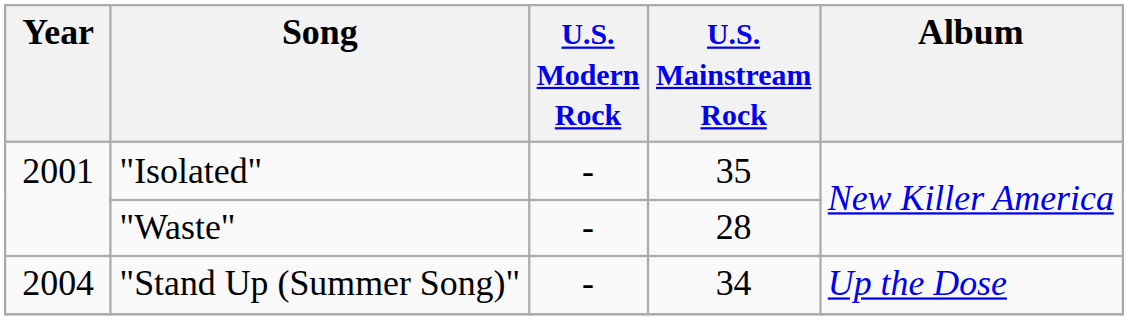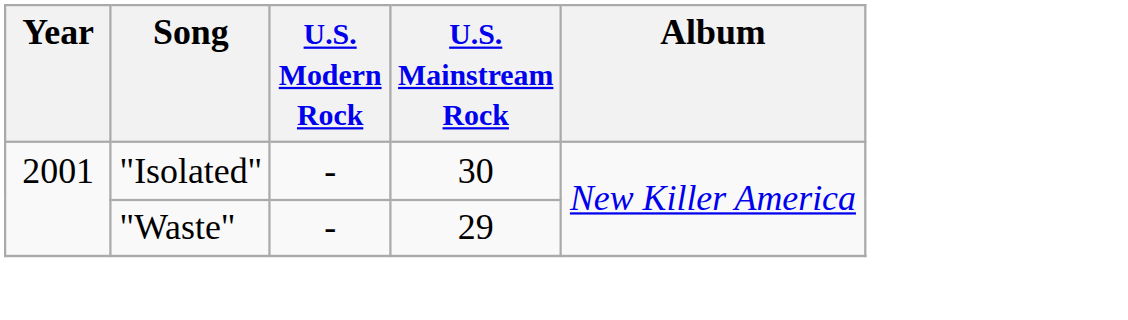"Isolated" | U.S. Mainstream Rock: 35 -> 30
"Waste" | U.S. Mainstream Rock: 28 -> 29
- row: 2004 | "Stand Up (Summer Song)" | - | 34 | Up the Dose
